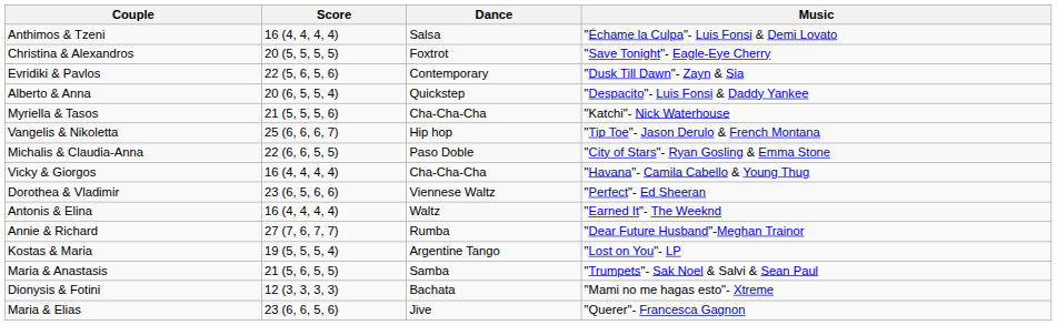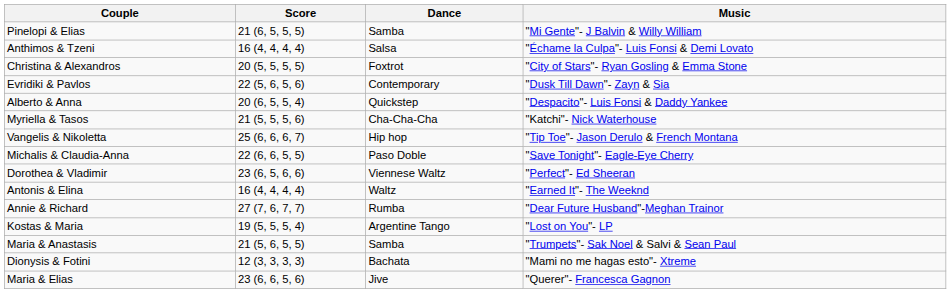+ row: Pinelopi & Elias | 21 (6, 5, 5, 5) | Samba | "Mi Gente"- J Balvin & Willy William
Christina & Alexandros | Music: "Save Tonight"- Eagle-Eye Cherry -> "City of Stars"- Ryan Gosling & Emma Stone
Michalis & Claudia-Anna | Music: "City of Stars"- Ryan Gosling & Emma Stone -> "Save Tonight"- Eagle-Eye Cherry
- row: Vicky & Giorgos | 16 (4, 4, 4, 4) | Cha-Cha-Cha | "Havana"- Camila Cabello & Young Thug
